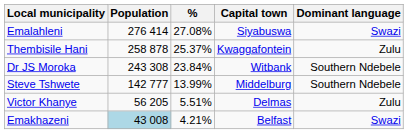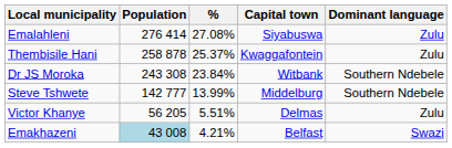Emalahleni | Dominant language: Swazi -> Zulu
